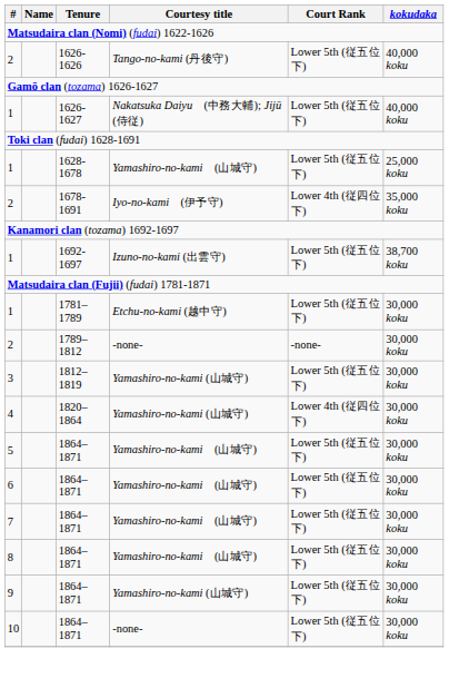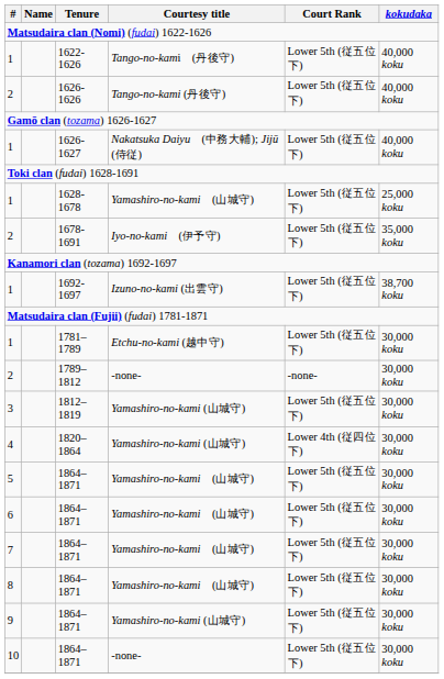+ row: 1 | 1622-1626 | Tango-no-kami (丹後守) | Lower 5th (従五位下) | 40,000 koku
1678-1691 | Court Rank: Lower 4th (従四位下) -> Lower 5th (従五位下)
